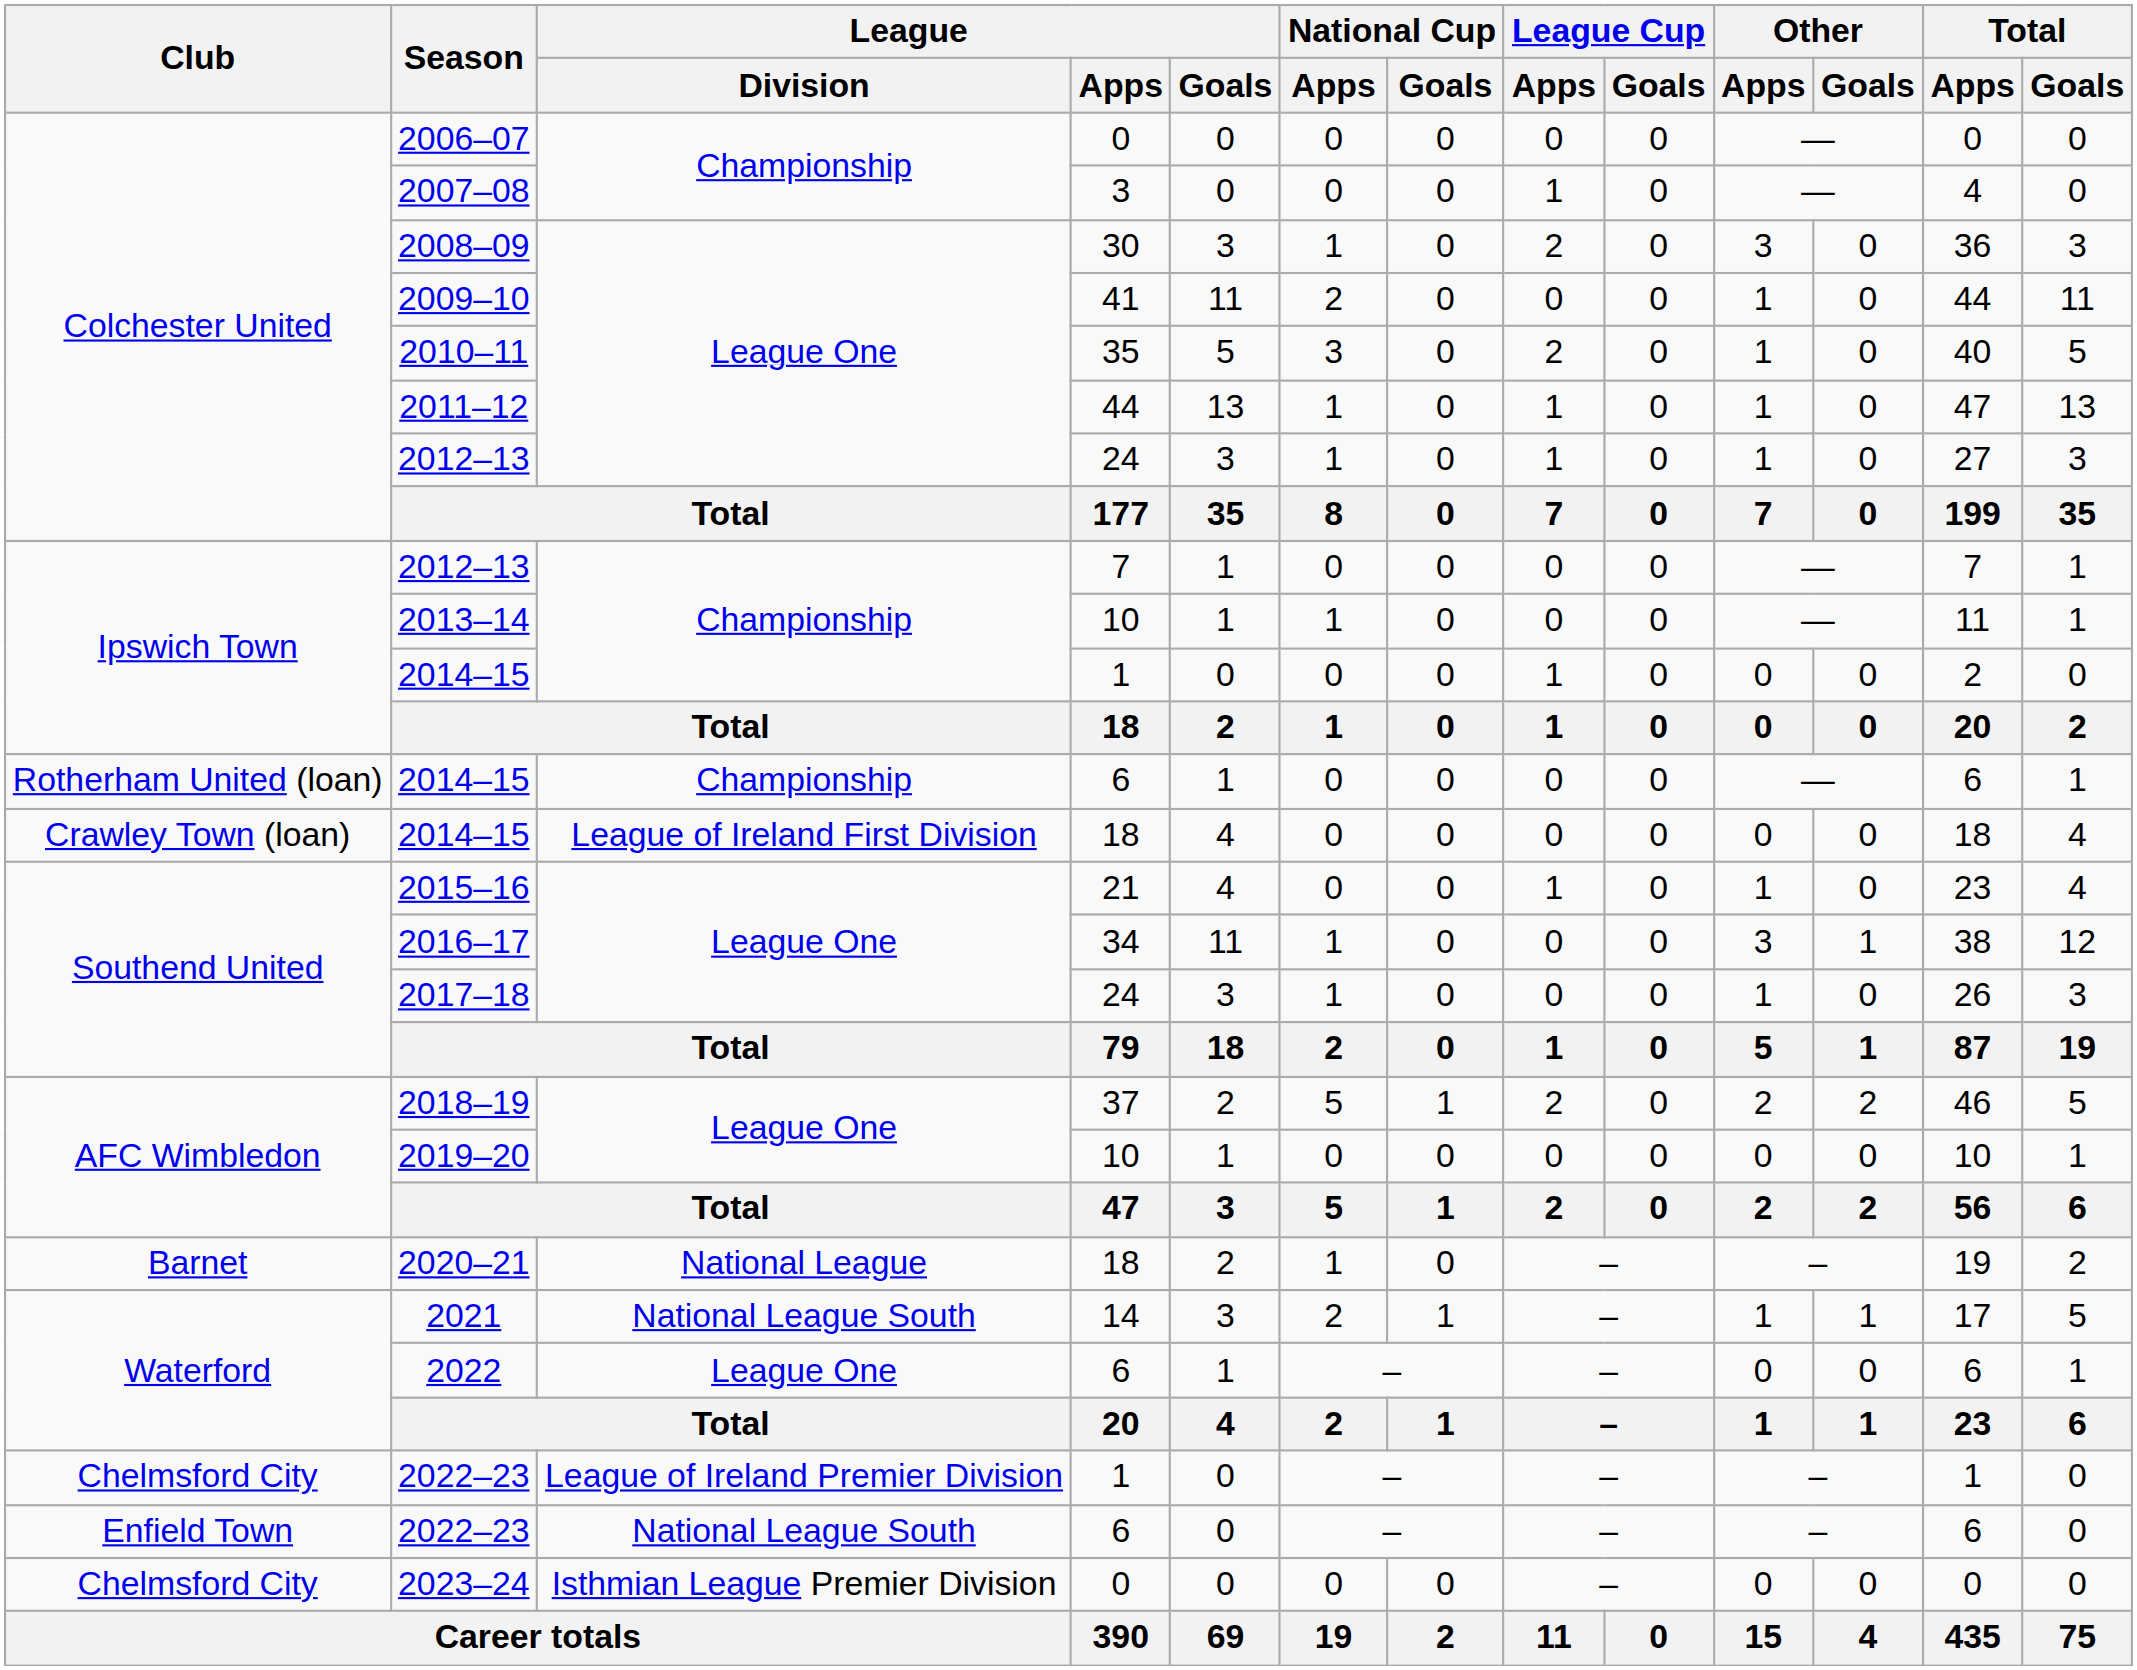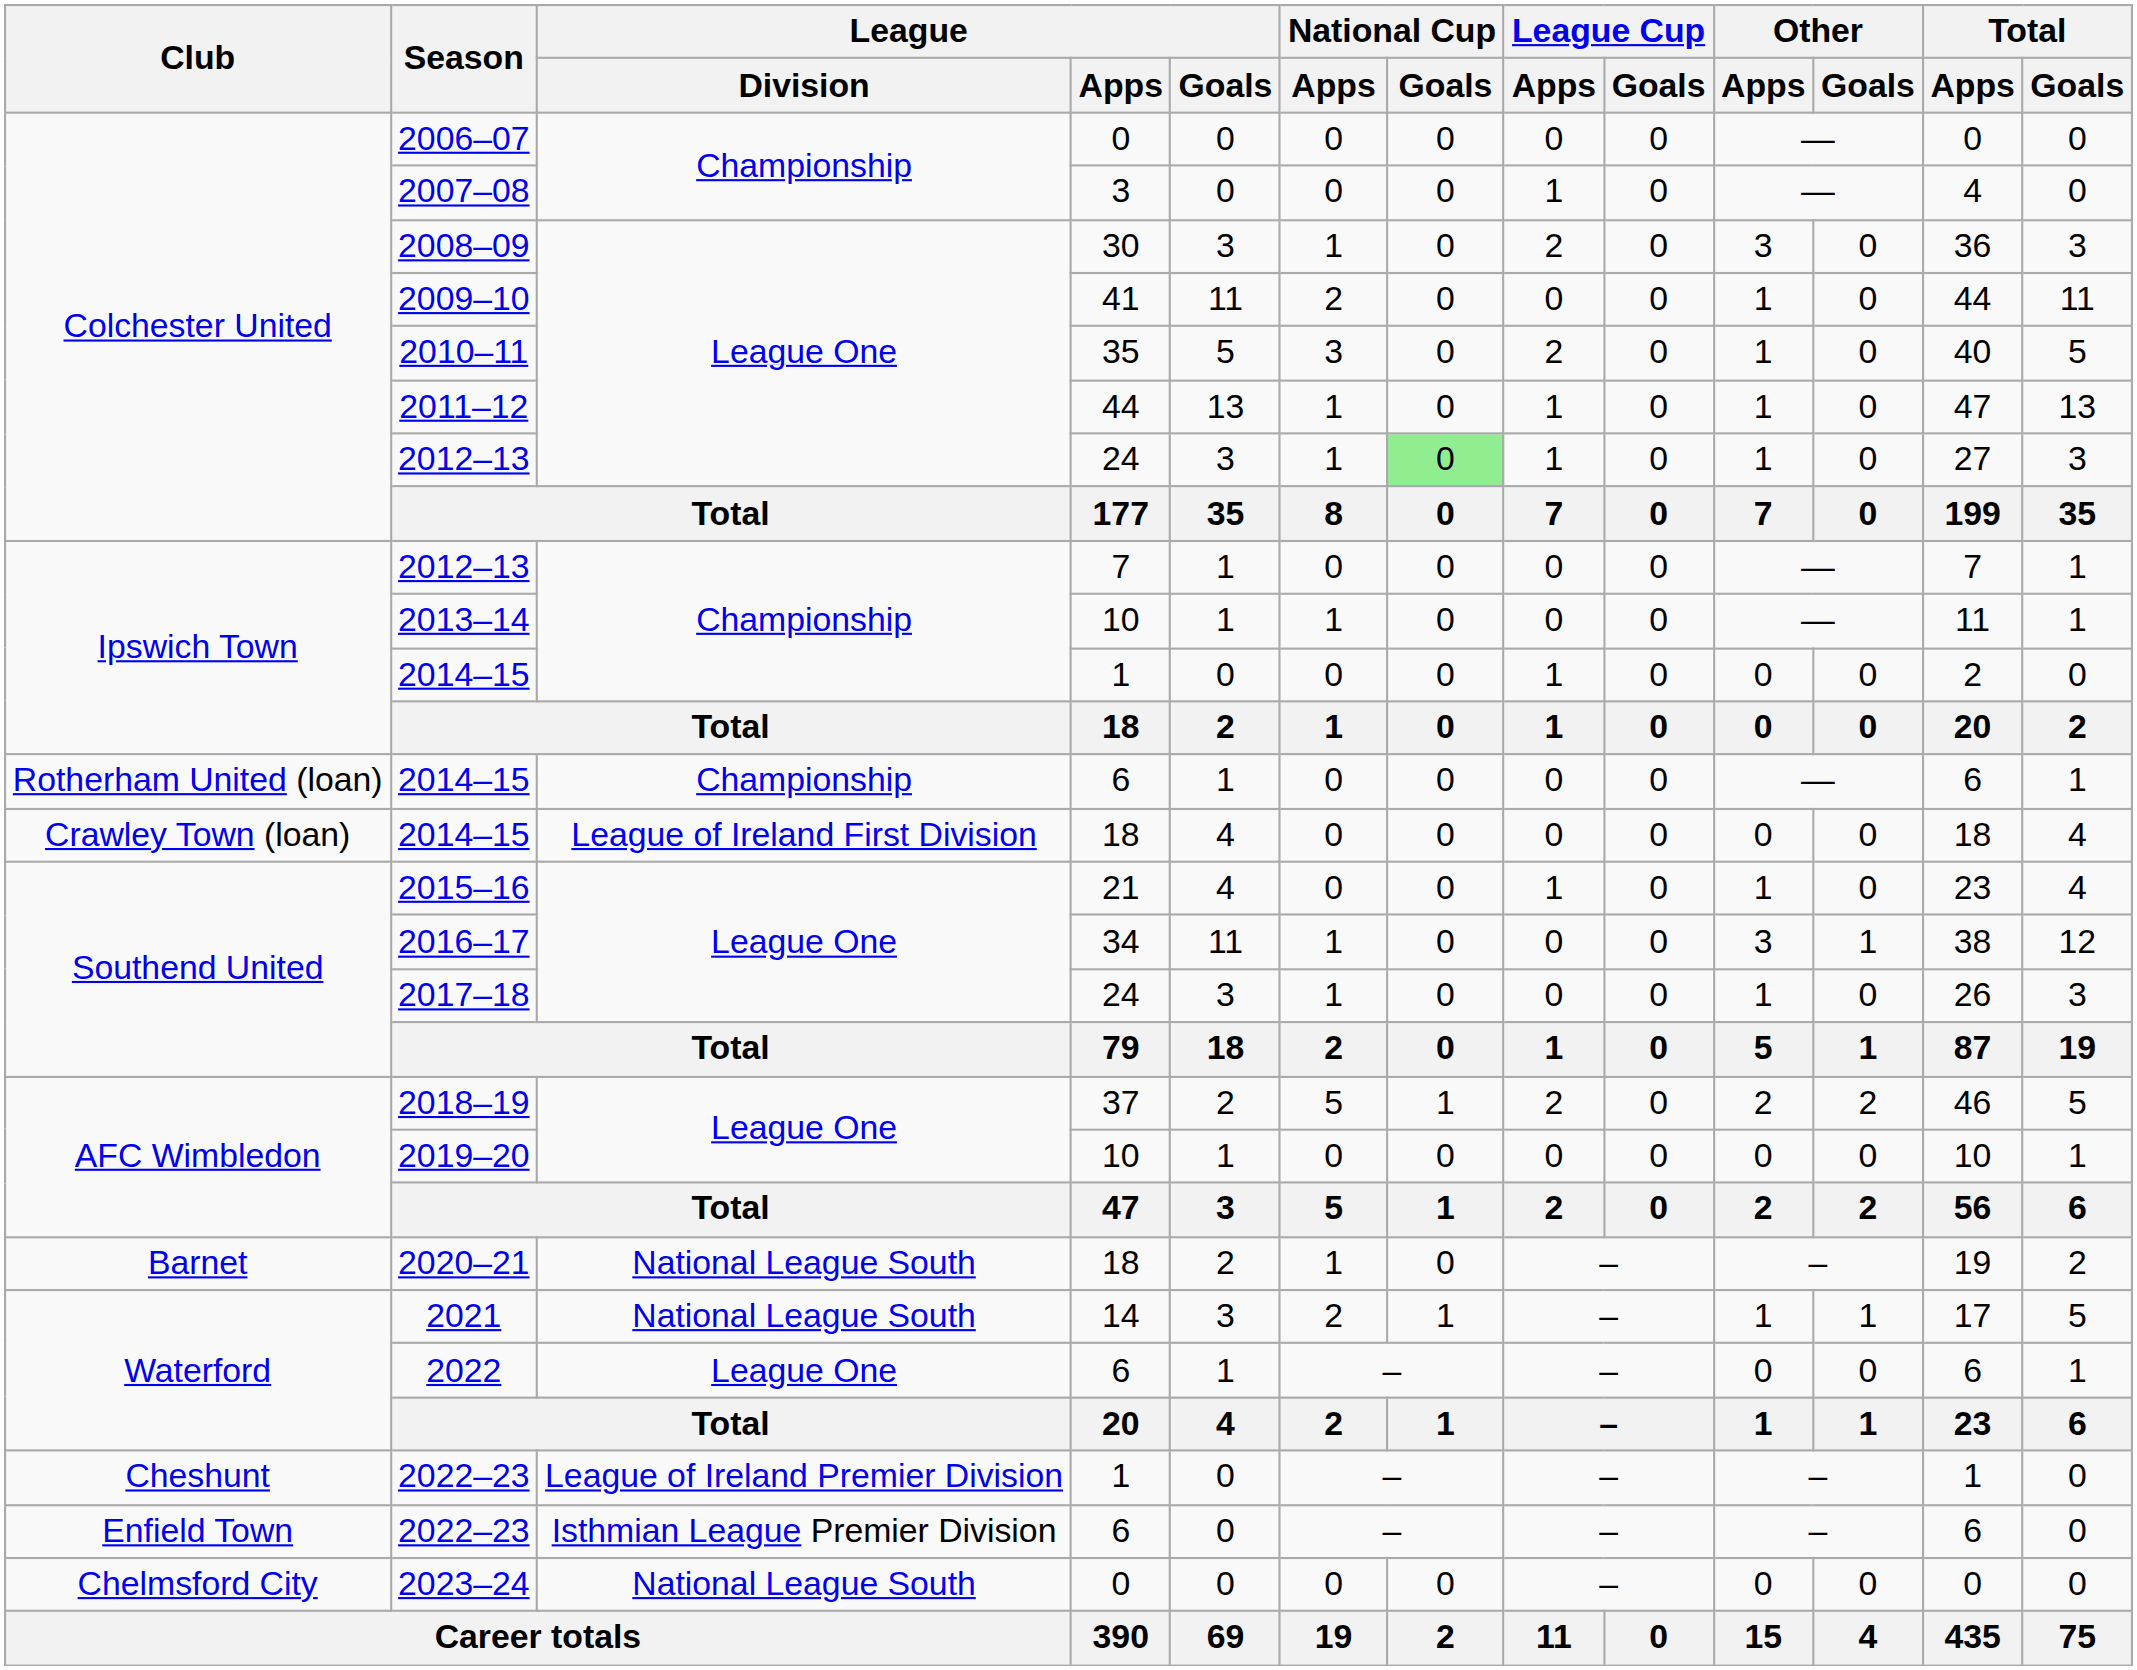2012–13 / 24 | National Cup / Goals: no background -> lightgreen background
2020–21 | League / Division: National League -> National League South
2022–23 / 1 | Club: Chelmsford City -> Cheshunt
2022–23 / 6 | League / Division: National League South -> Isthmian League Premier Division
2023–24 | League / Division: Isthmian League Premier Division -> National League South
